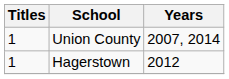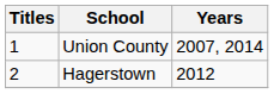Hagerstown | Titles: 1 -> 2
